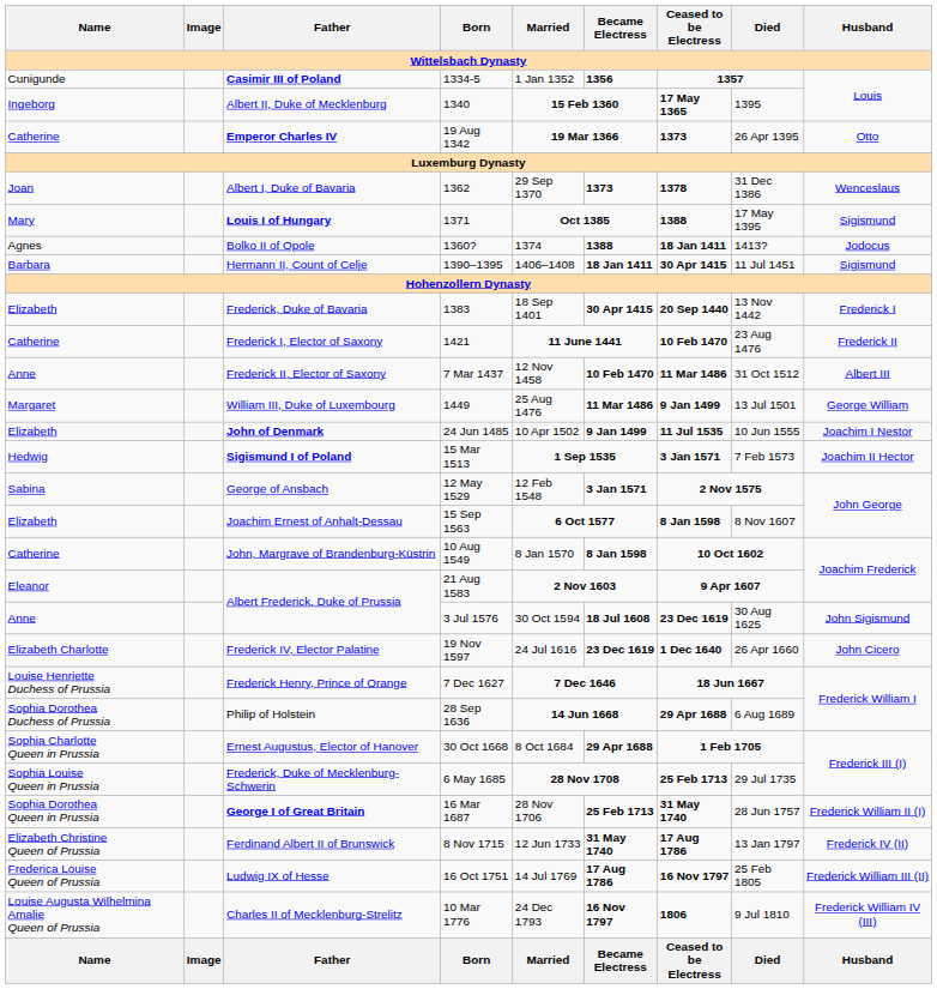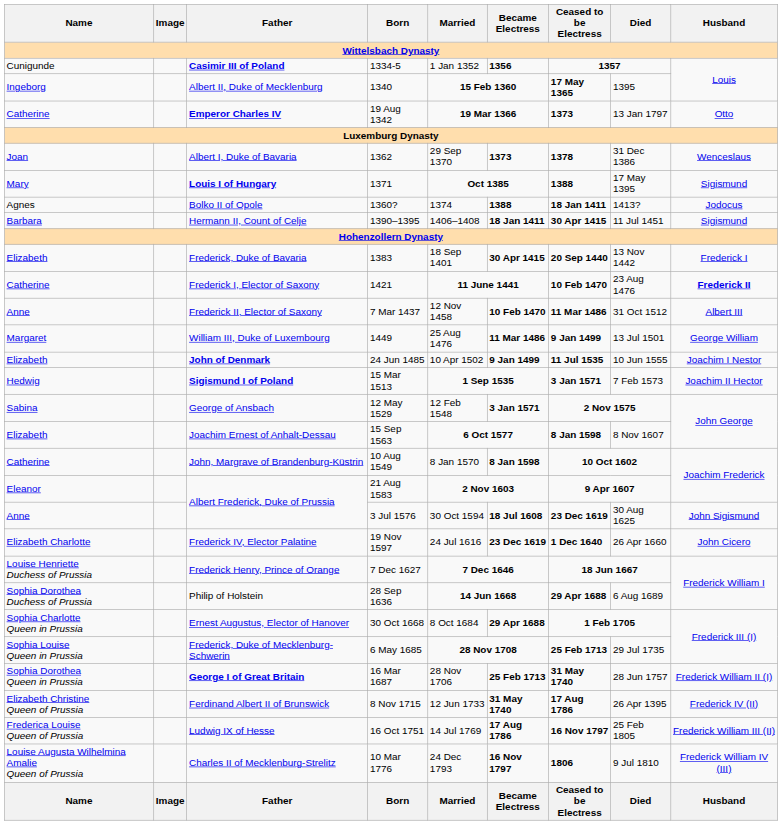19 Aug 1342 | Died: 26 Apr 1395 -> 13 Jan 1797
1421 | Husband: normal -> bold
8 Nov 1715 | Died: 13 Jan 1797 -> 26 Apr 1395
